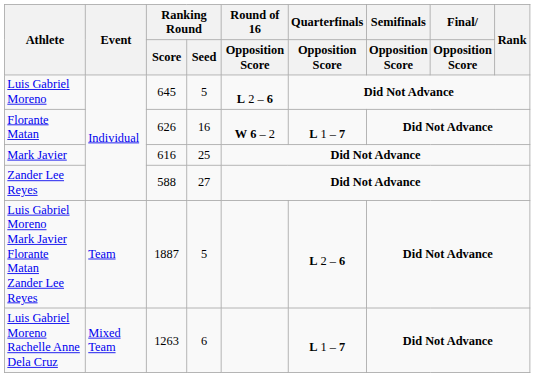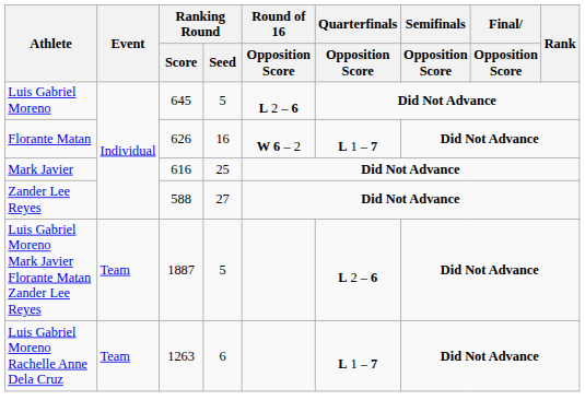Luis Gabriel Moreno Rachelle Anne Dela Cruz | Event: Mixed Team -> Team
